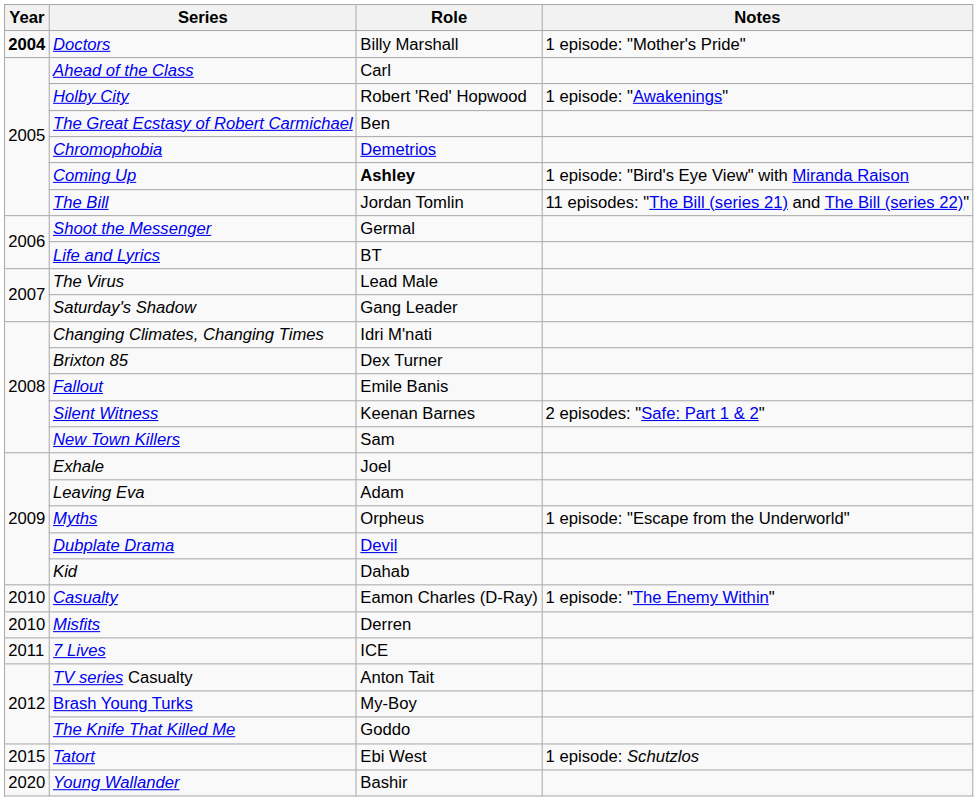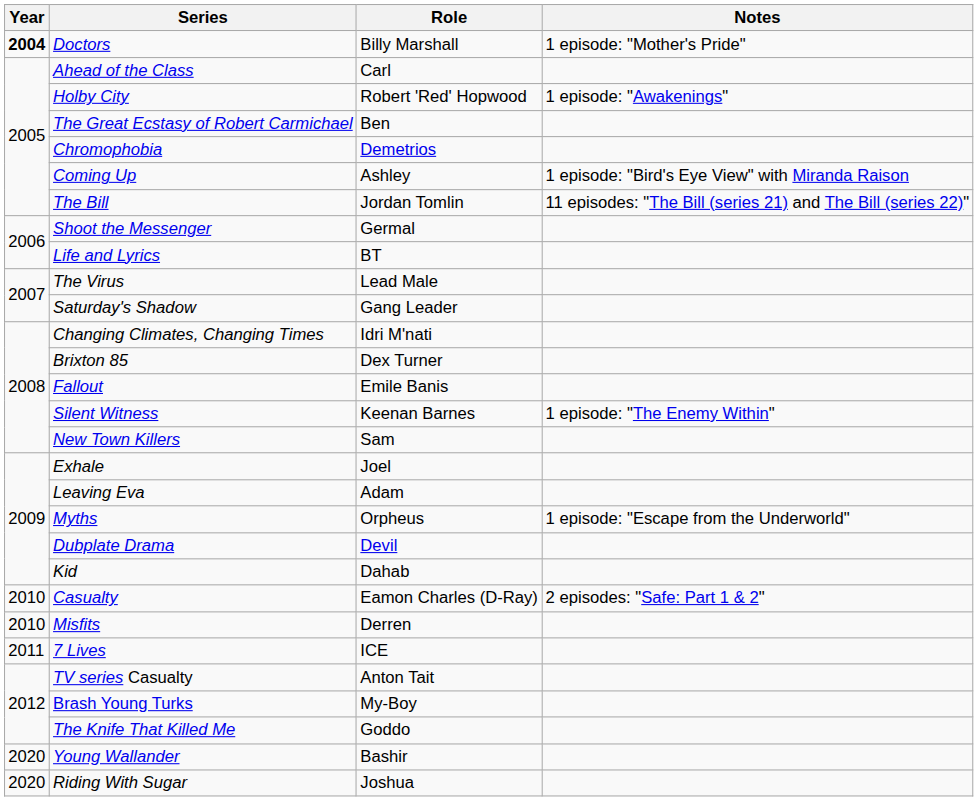Coming Up | Role: bold -> normal
Silent Witness | Notes: 2 episodes: "Safe: Part 1 & 2" -> 1 episode: "The Enemy Within"
Casualty | Notes: 1 episode: "The Enemy Within" -> 2 episodes: "Safe: Part 1 & 2"
- row: 2015 | Tatort | Ebi West | 1 episode: Schutzlos
+ row: 2020 | Riding With Sugar | Joshua
